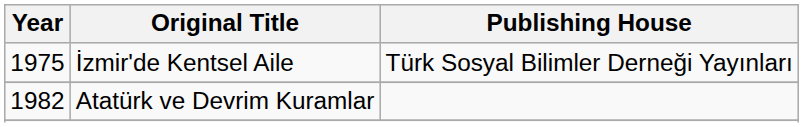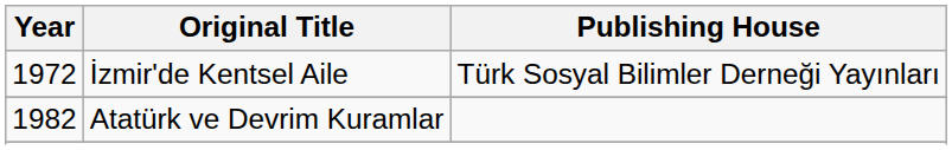İzmir'de Kentsel Aile | Year: 1975 -> 1972
